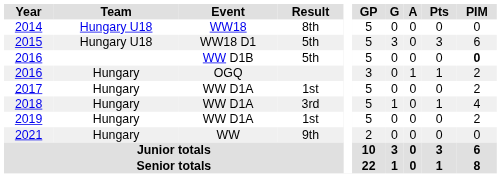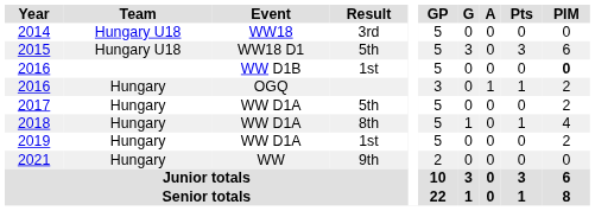2014 | Result: 8th -> 3rd
2016 / WW D1B | Result: 5th -> 1st
2017 | Result: 1st -> 5th
2018 | Result: 3rd -> 8th
